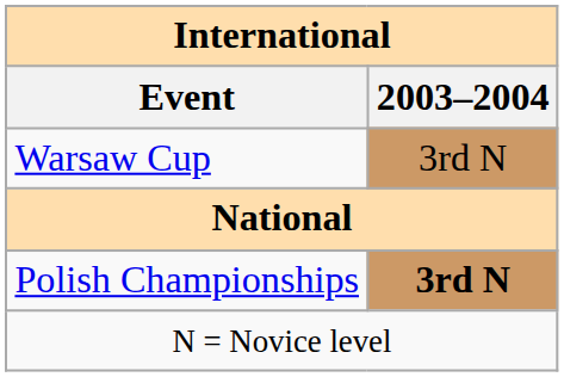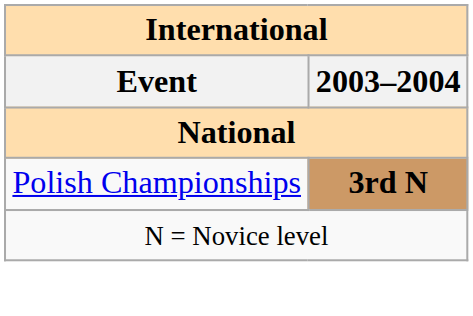- row: Warsaw Cup | 3rd N
